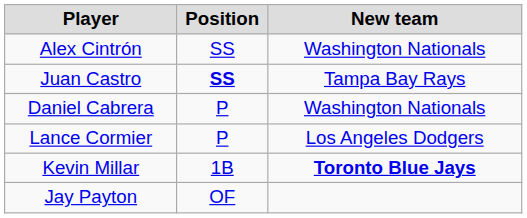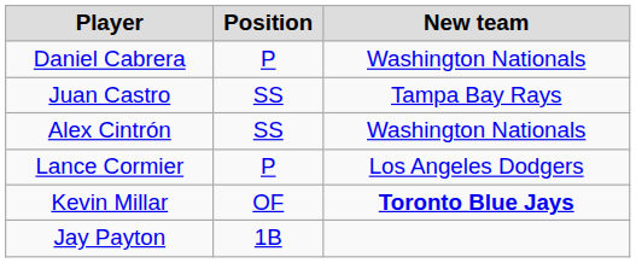rows swapped: Daniel Cabrera <-> Alex Cintrón
Juan Castro | Position: bold -> normal
Kevin Millar | Position: 1B -> OF
Jay Payton | Position: OF -> 1B
